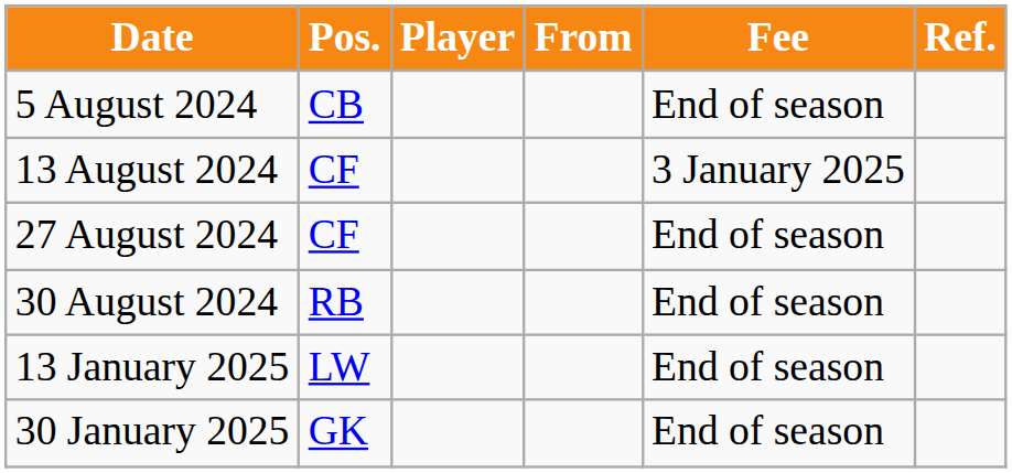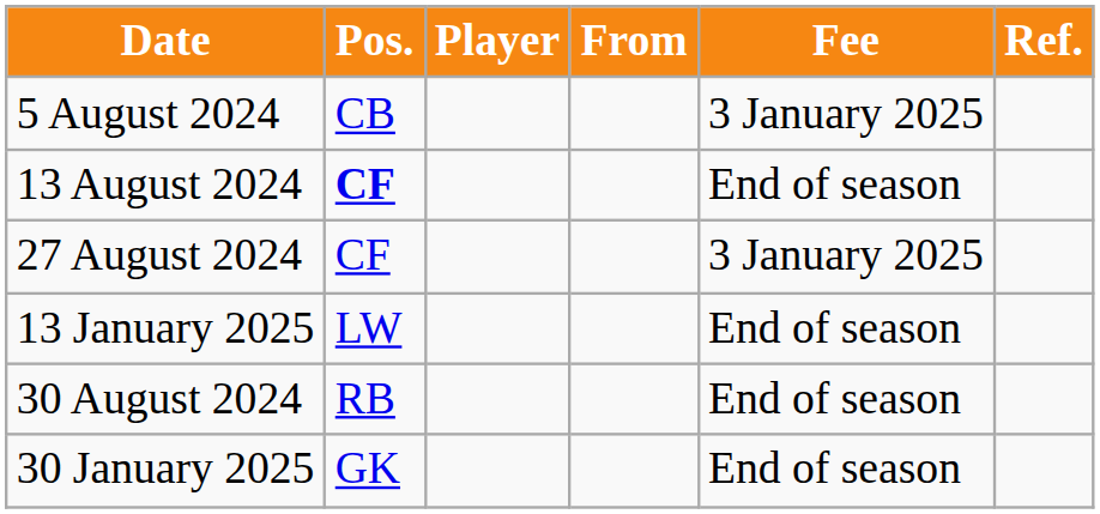5 August 2024 | Fee: End of season -> 3 January 2025
13 August 2024 | Pos.: normal -> bold
13 August 2024 | Fee: 3 January 2025 -> End of season
27 August 2024 | Fee: End of season -> 3 January 2025
rows swapped: 30 August 2024 <-> 13 January 2025
